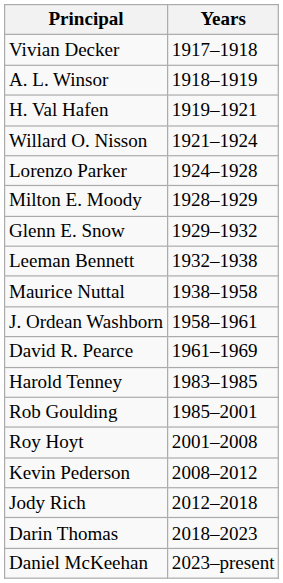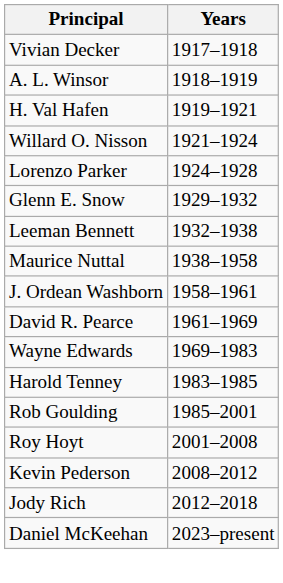- row: Milton E. Moody | 1928–1929
+ row: Wayne Edwards | 1969–1983
- row: Darin Thomas | 2018–2023
